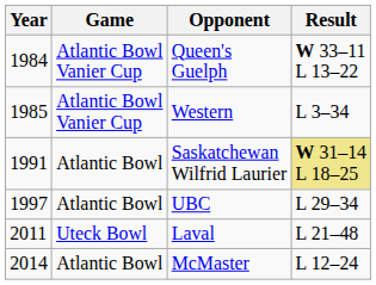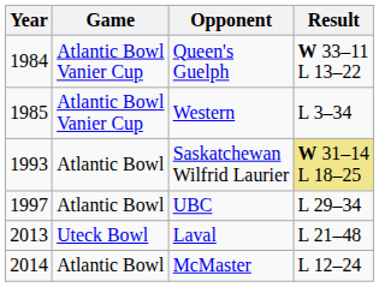Saskatchewan Wilfrid Laurier | Year: 1991 -> 1993
Laval | Year: 2011 -> 2013
